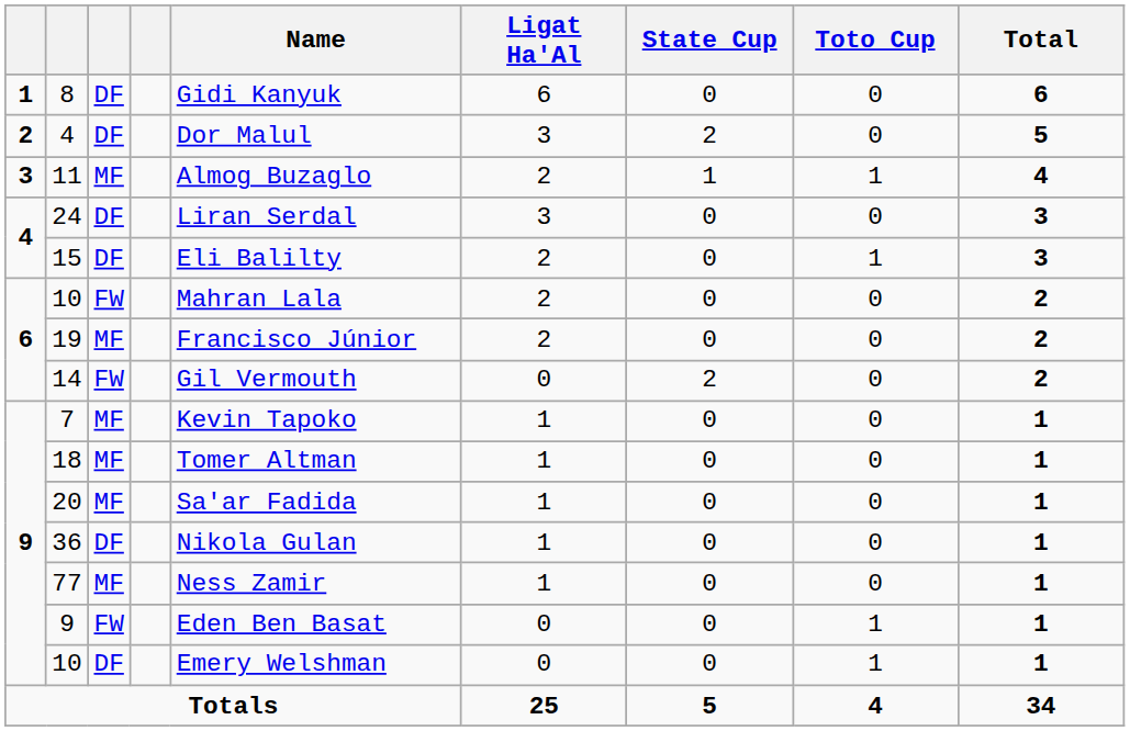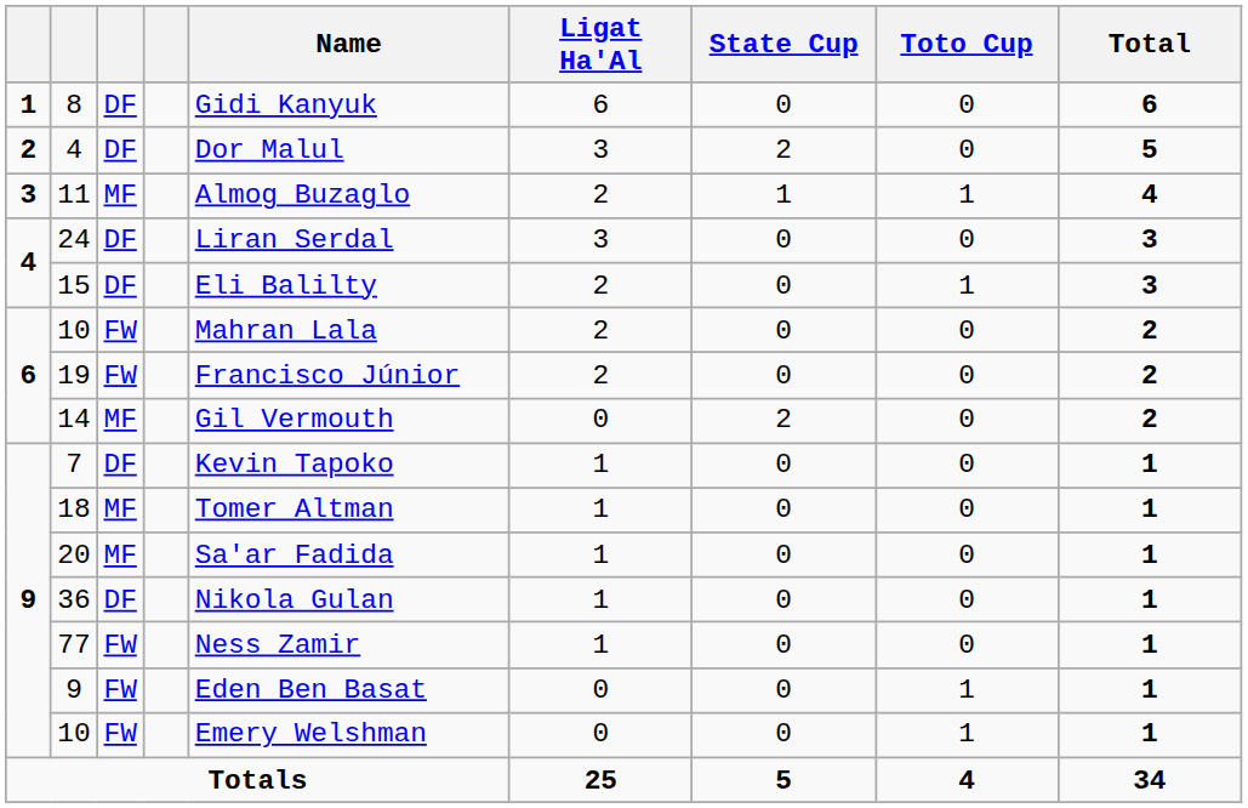19 | column 3: MF -> FW
14 | column 3: FW -> MF
7 | column 3: MF -> DF
77 | column 3: MF -> FW
9 / 10 | column 3: DF -> FW
